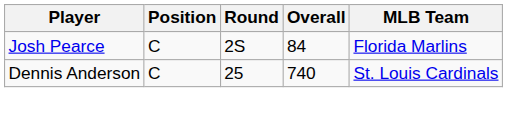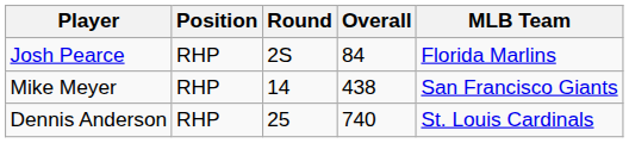Josh Pearce | Position: C -> RHP
+ row: Mike Meyer | RHP | 14 | 438 | San Francisco Giants
Dennis Anderson | Position: C -> RHP
